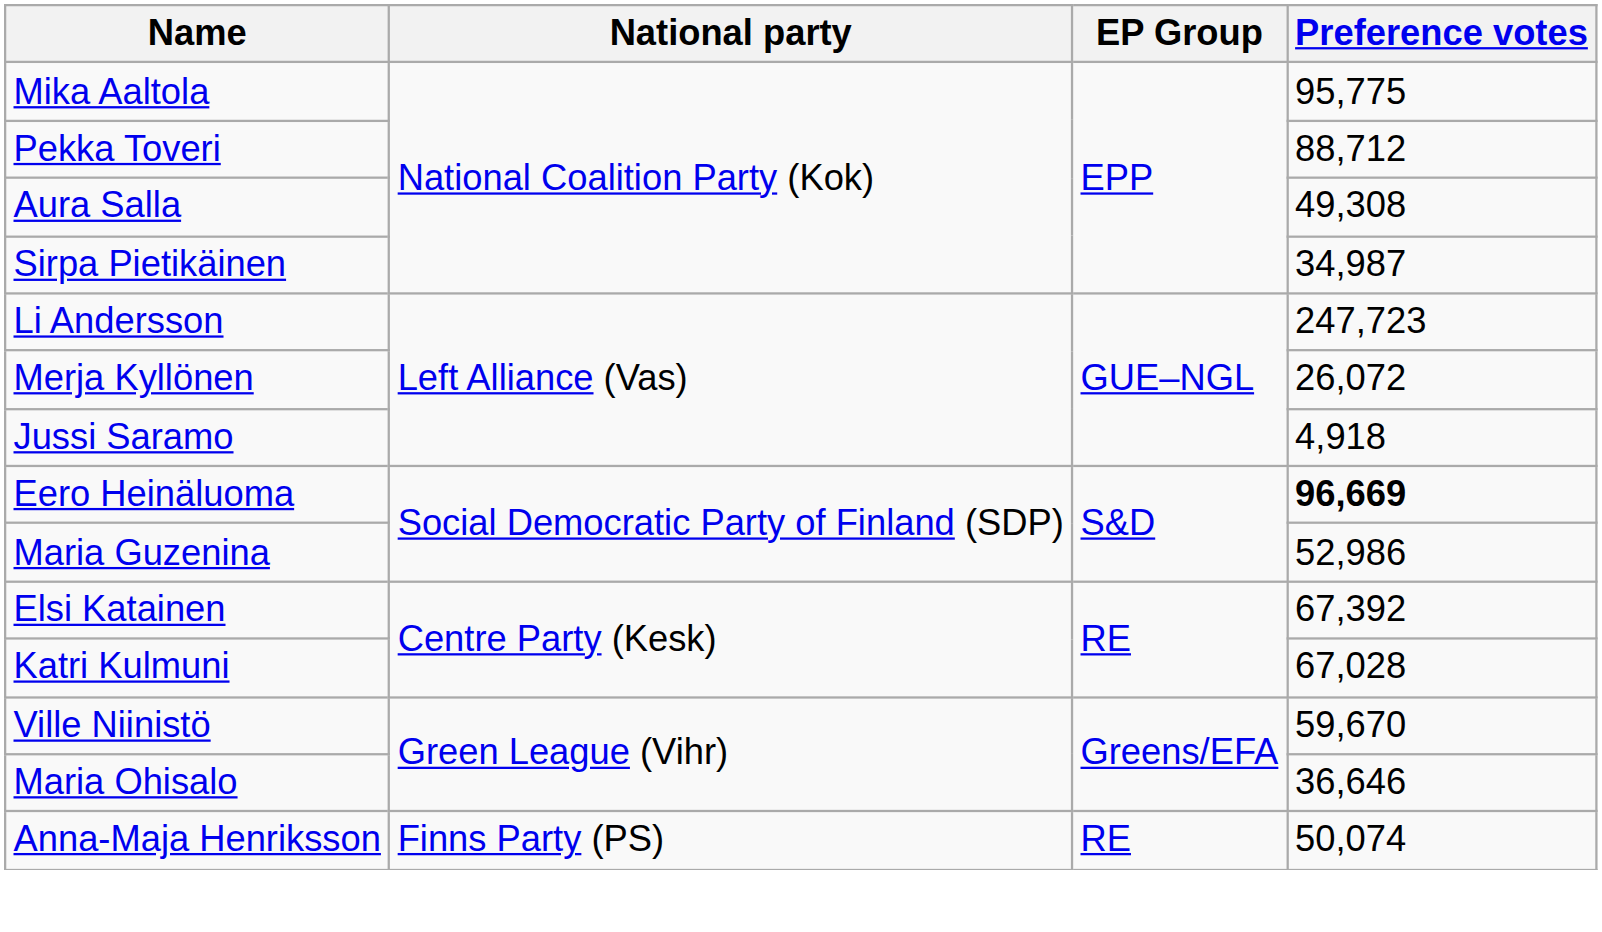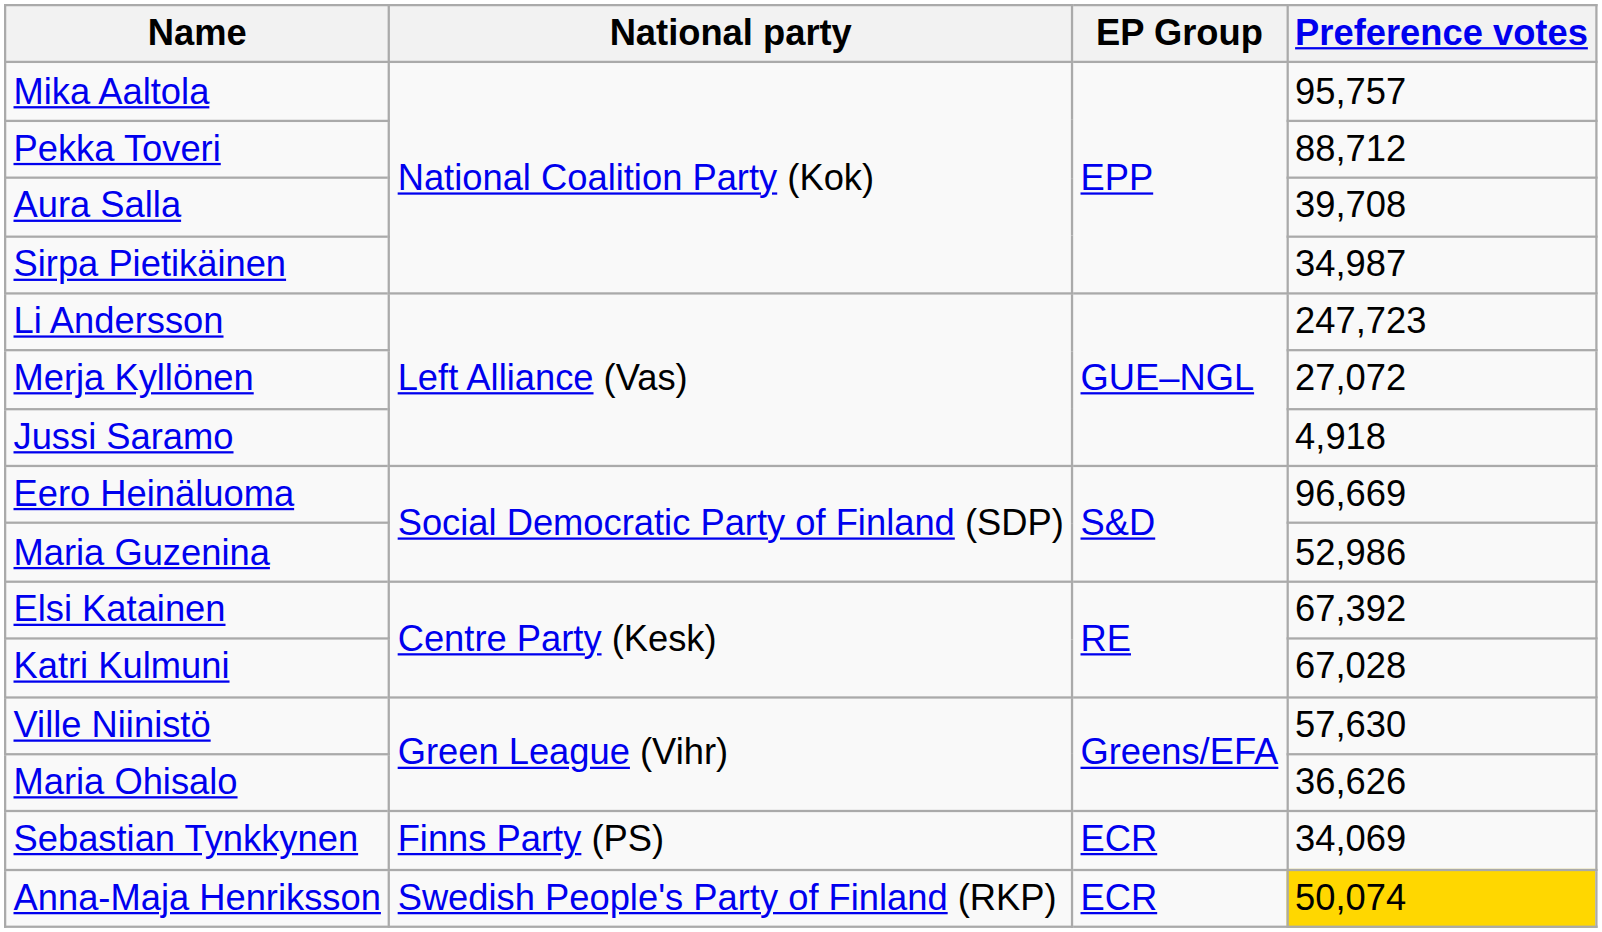Mika Aaltola | Preference votes: 95,775 -> 95,757
Aura Salla | Preference votes: 49,308 -> 39,708
Merja Kyllönen | Preference votes: 26,072 -> 27,072
Eero Heinäluoma | Preference votes: bold -> normal
Ville Niinistö | Preference votes: 59,670 -> 57,630
Maria Ohisalo | Preference votes: 36,646 -> 36,626
+ row: Sebastian Tynkkynen | Finns Party (PS) | ECR | 34,069
Anna-Maja Henriksson | National party: Finns Party (PS) -> Swedish People's Party of Finland (RKP)
Anna-Maja Henriksson | EP Group: RE -> ECR
Anna-Maja Henriksson | Preference votes: no background -> gold background
